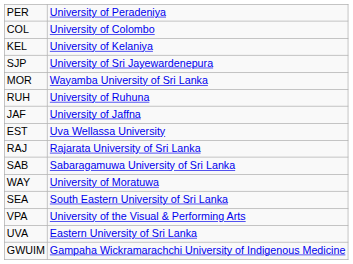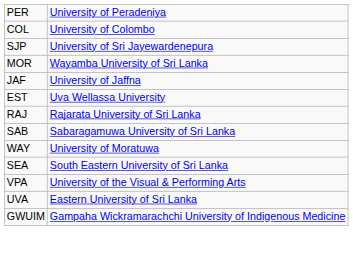- row: KEL | University of Kelaniya
- row: RUH | University of Ruhuna
